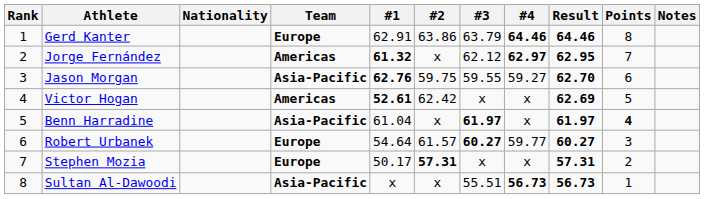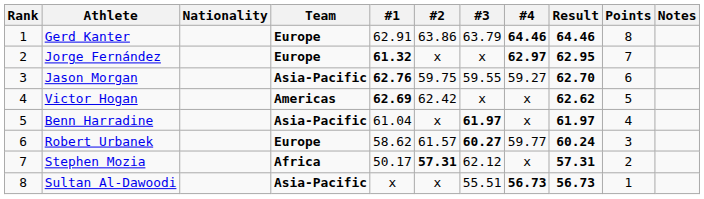Jorge Fernández | Team: Americas -> Europe
Jorge Fernández | #3: 62.12 -> x
Victor Hogan | #1: 52.61 -> 62.69
Victor Hogan | Result: 62.69 -> 62.62
Benn Harradine | Points: bold -> normal
Robert Urbanek | #1: 54.64 -> 58.62
Robert Urbanek | Result: 60.27 -> 60.24
Stephen Mozia | Team: Europe -> Africa
Stephen Mozia | #3: x -> 62.12
